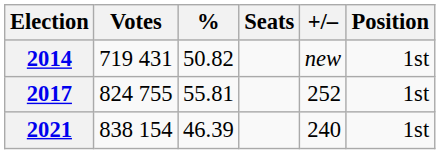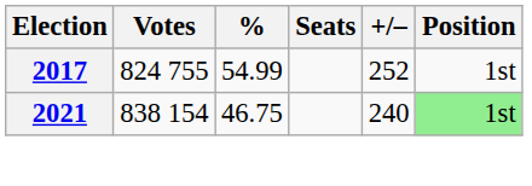- row: 2014 | 719 431 | 50.82 | new | 1st
2017 | %: 55.81 -> 54.99
2021 | %: 46.39 -> 46.75
2021 | Position: no background -> lightgreen background
